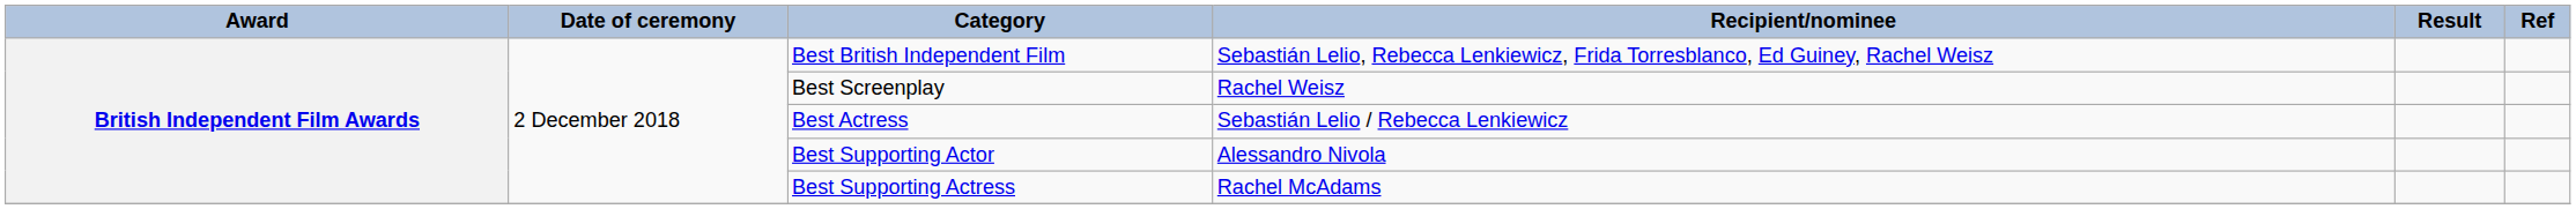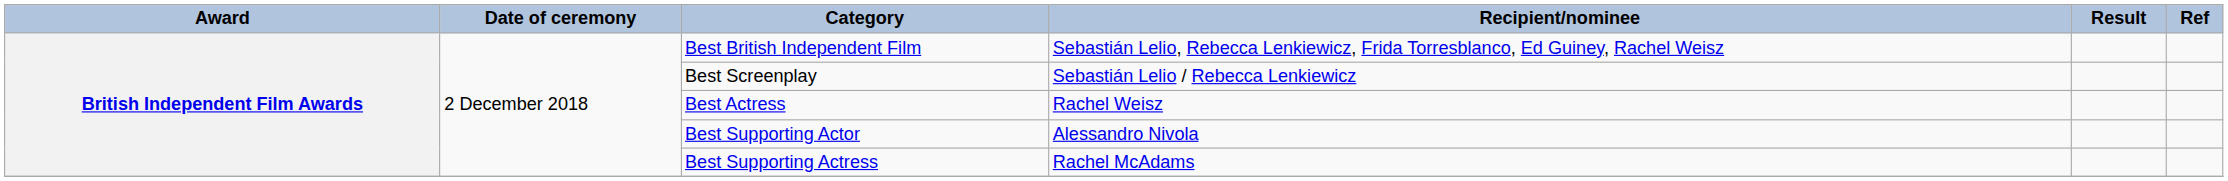Best Screenplay | Recipient/nominee: Rachel Weisz -> Sebastián Lelio / Rebecca Lenkiewicz
Best Actress | Recipient/nominee: Sebastián Lelio / Rebecca Lenkiewicz -> Rachel Weisz
